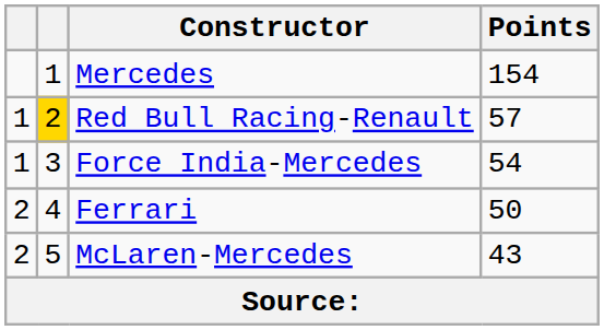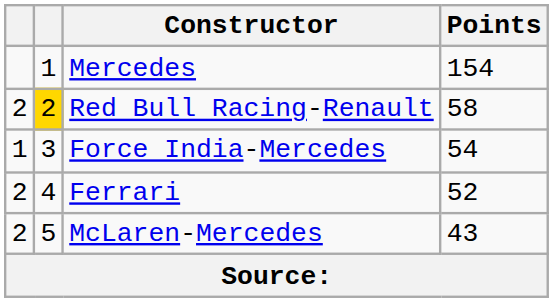Red Bull Racing-Renault | column 1: 1 -> 2
Red Bull Racing-Renault | Points: 57 -> 58
Ferrari | Points: 50 -> 52
